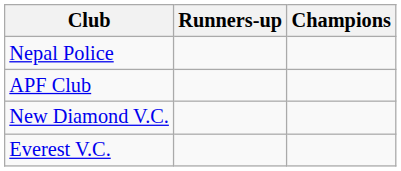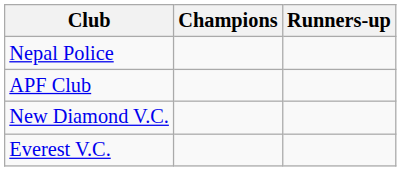columns swapped: Champions <-> Runners-up
